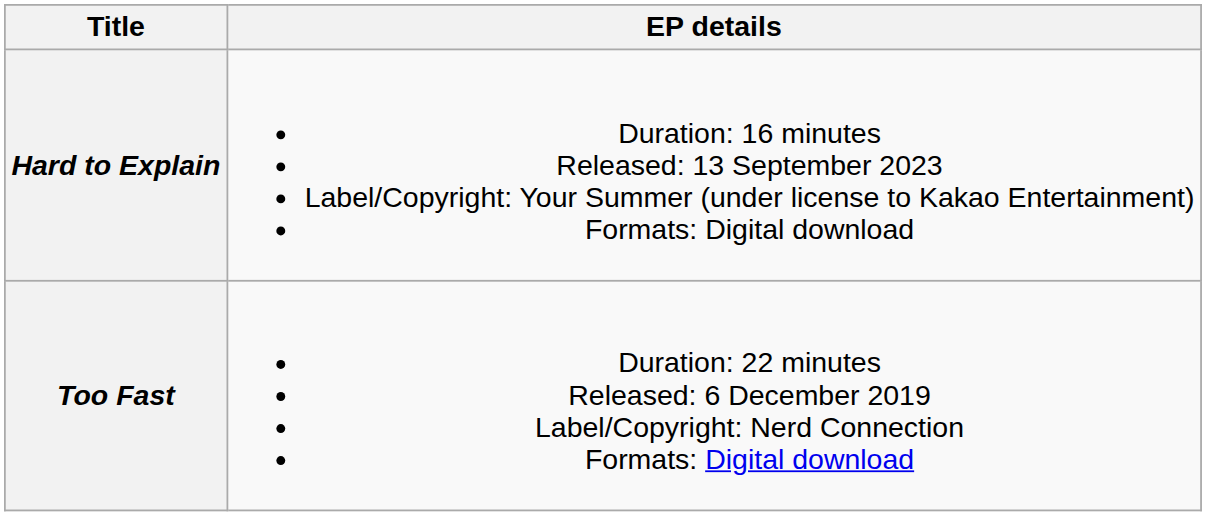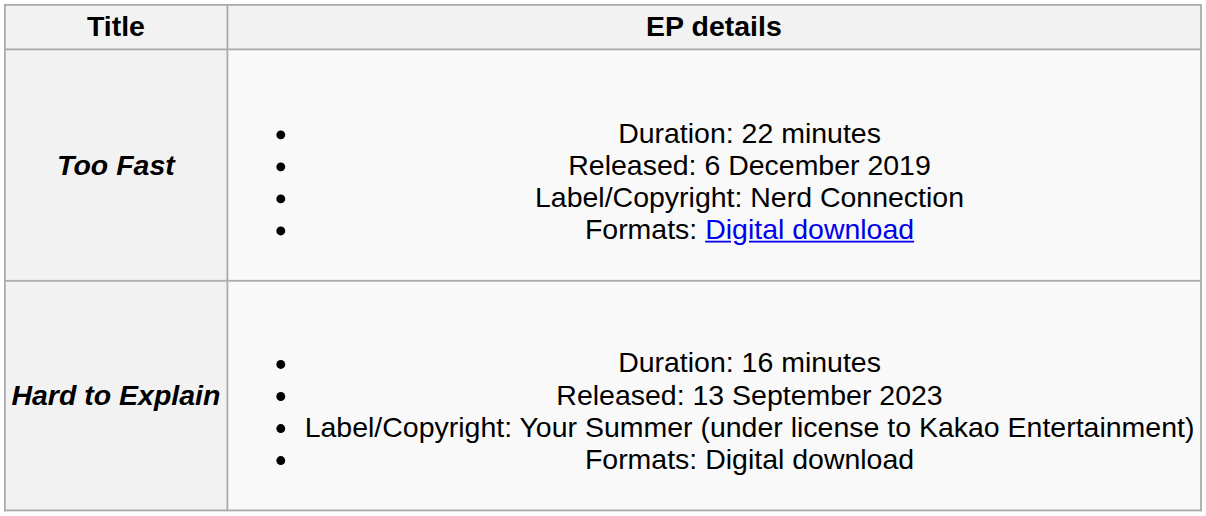rows swapped: Too Fast <-> Hard to Explain
